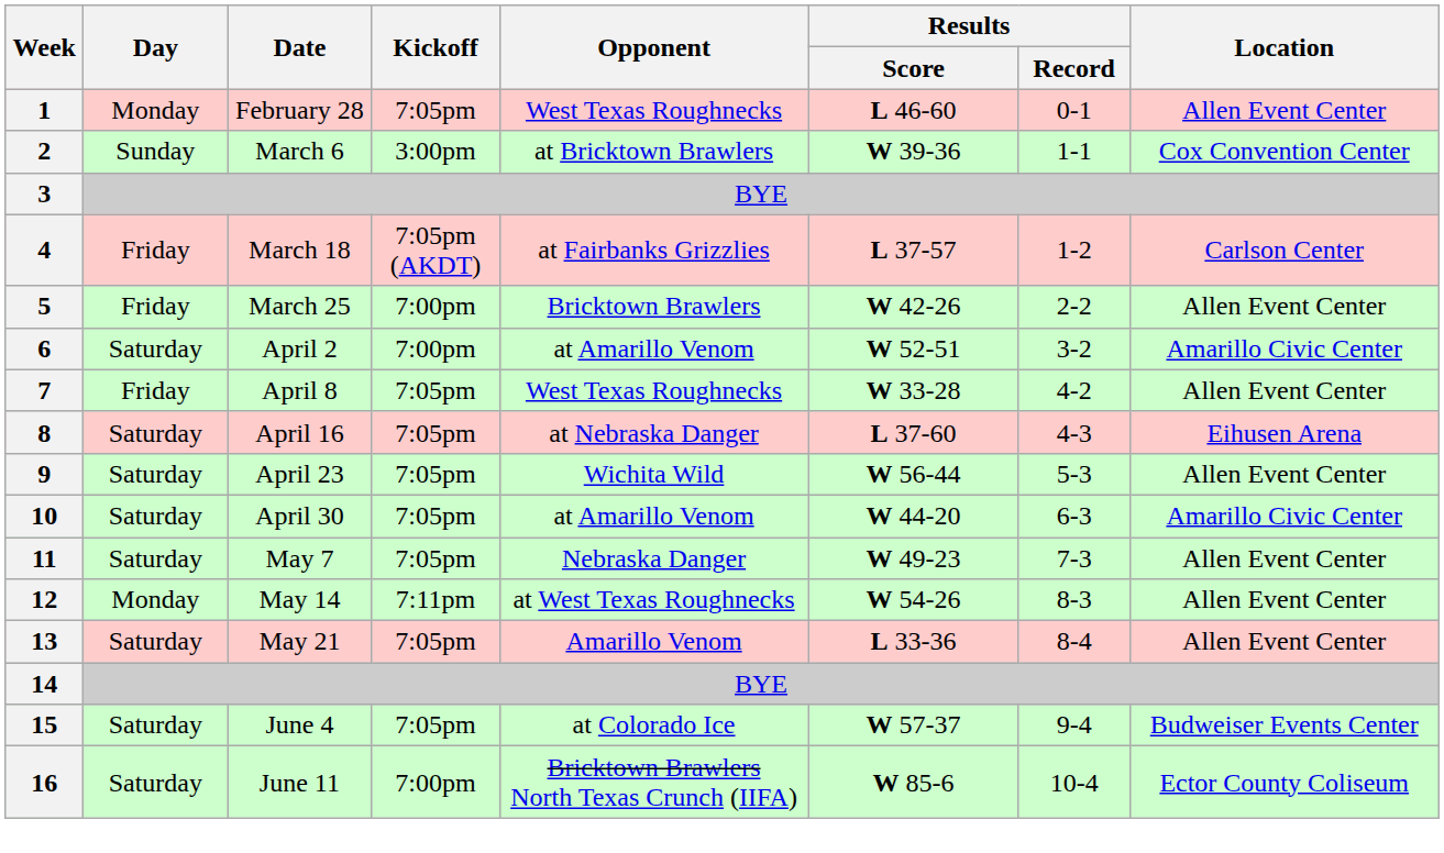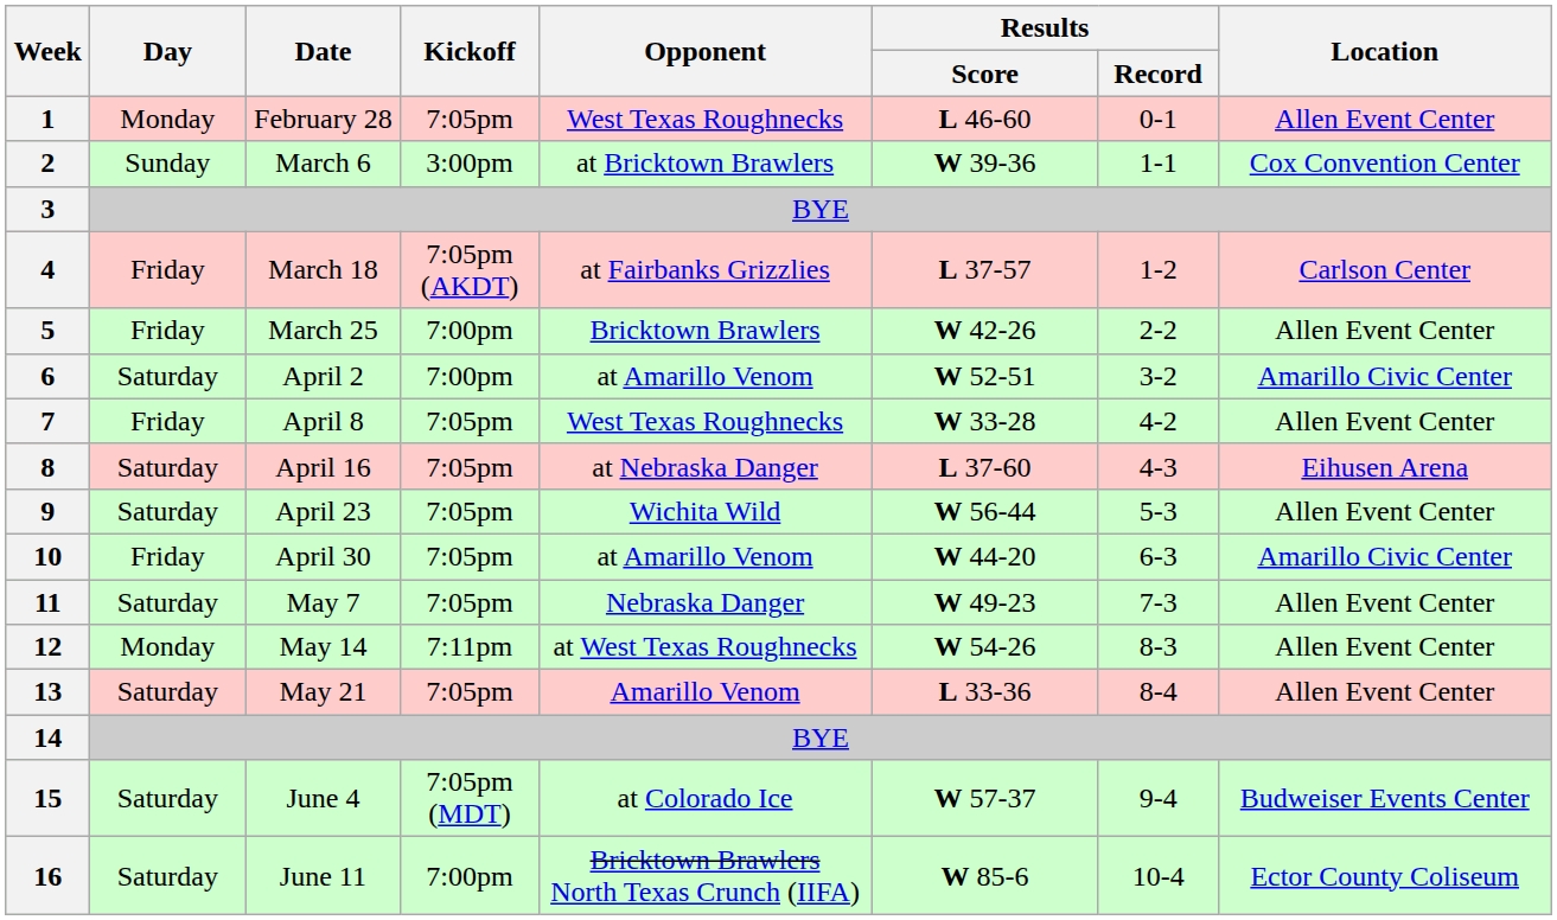10 | Day: Saturday -> Friday
15 | Kickoff: 7:05pm -> 7:05pm (MDT)
